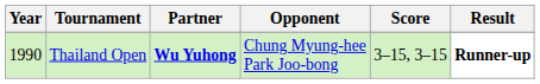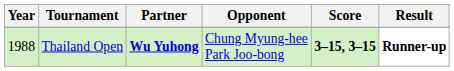Thailand Open | Year: 1990 -> 1988
Thailand Open | Score: normal -> bold
